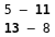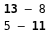rows swapped: 5 – 11 <-> 13 – 8
